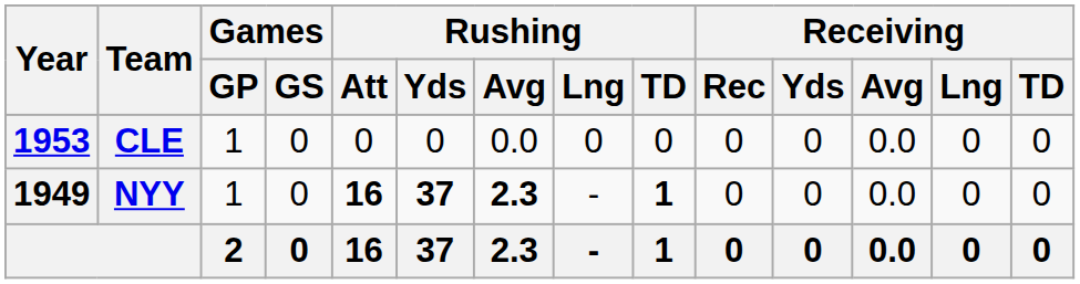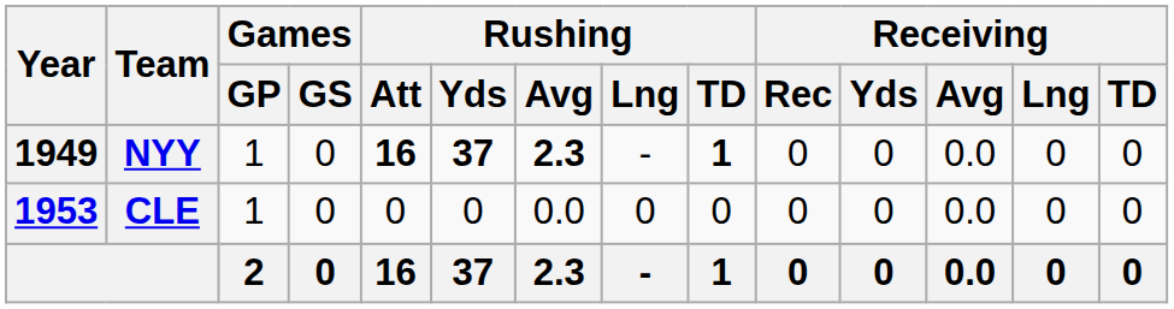rows swapped: NYY <-> CLE
